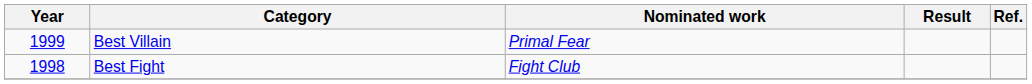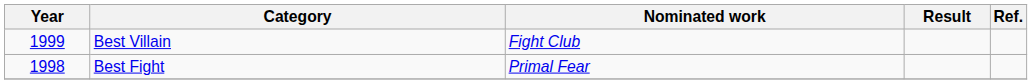Best Villain | Nominated work: Primal Fear -> Fight Club
Best Fight | Nominated work: Fight Club -> Primal Fear
